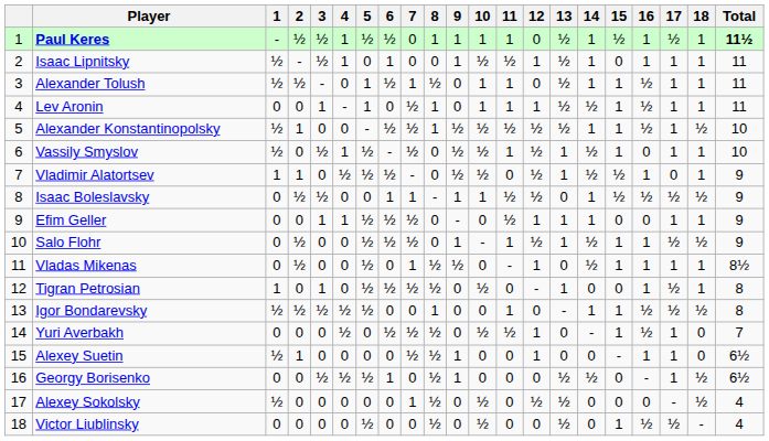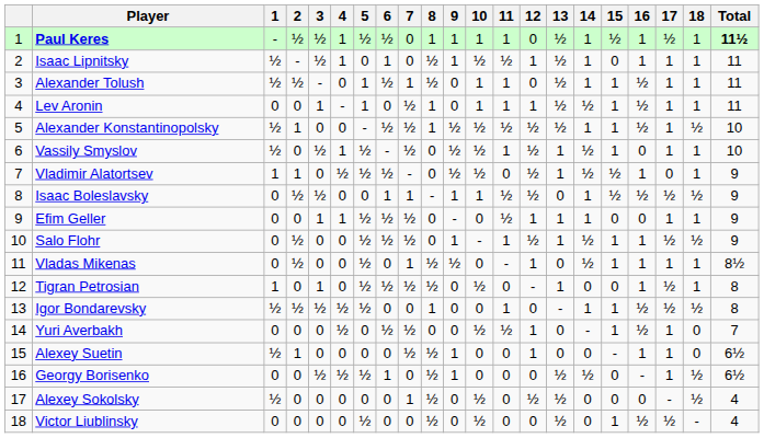Isaac Lipnitsky | 8: 0 -> ½
Yuri Averbakh | 8: ½ -> 0
